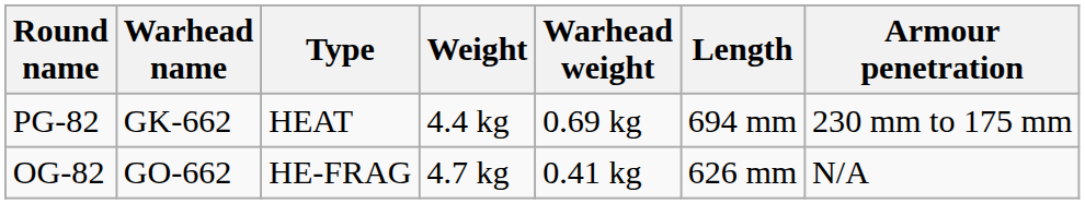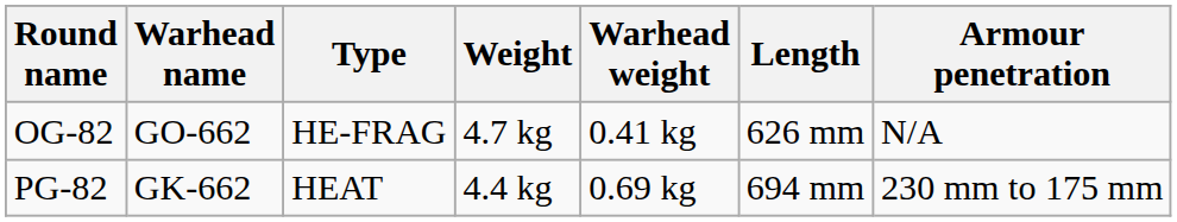rows swapped: PG-82 <-> OG-82
